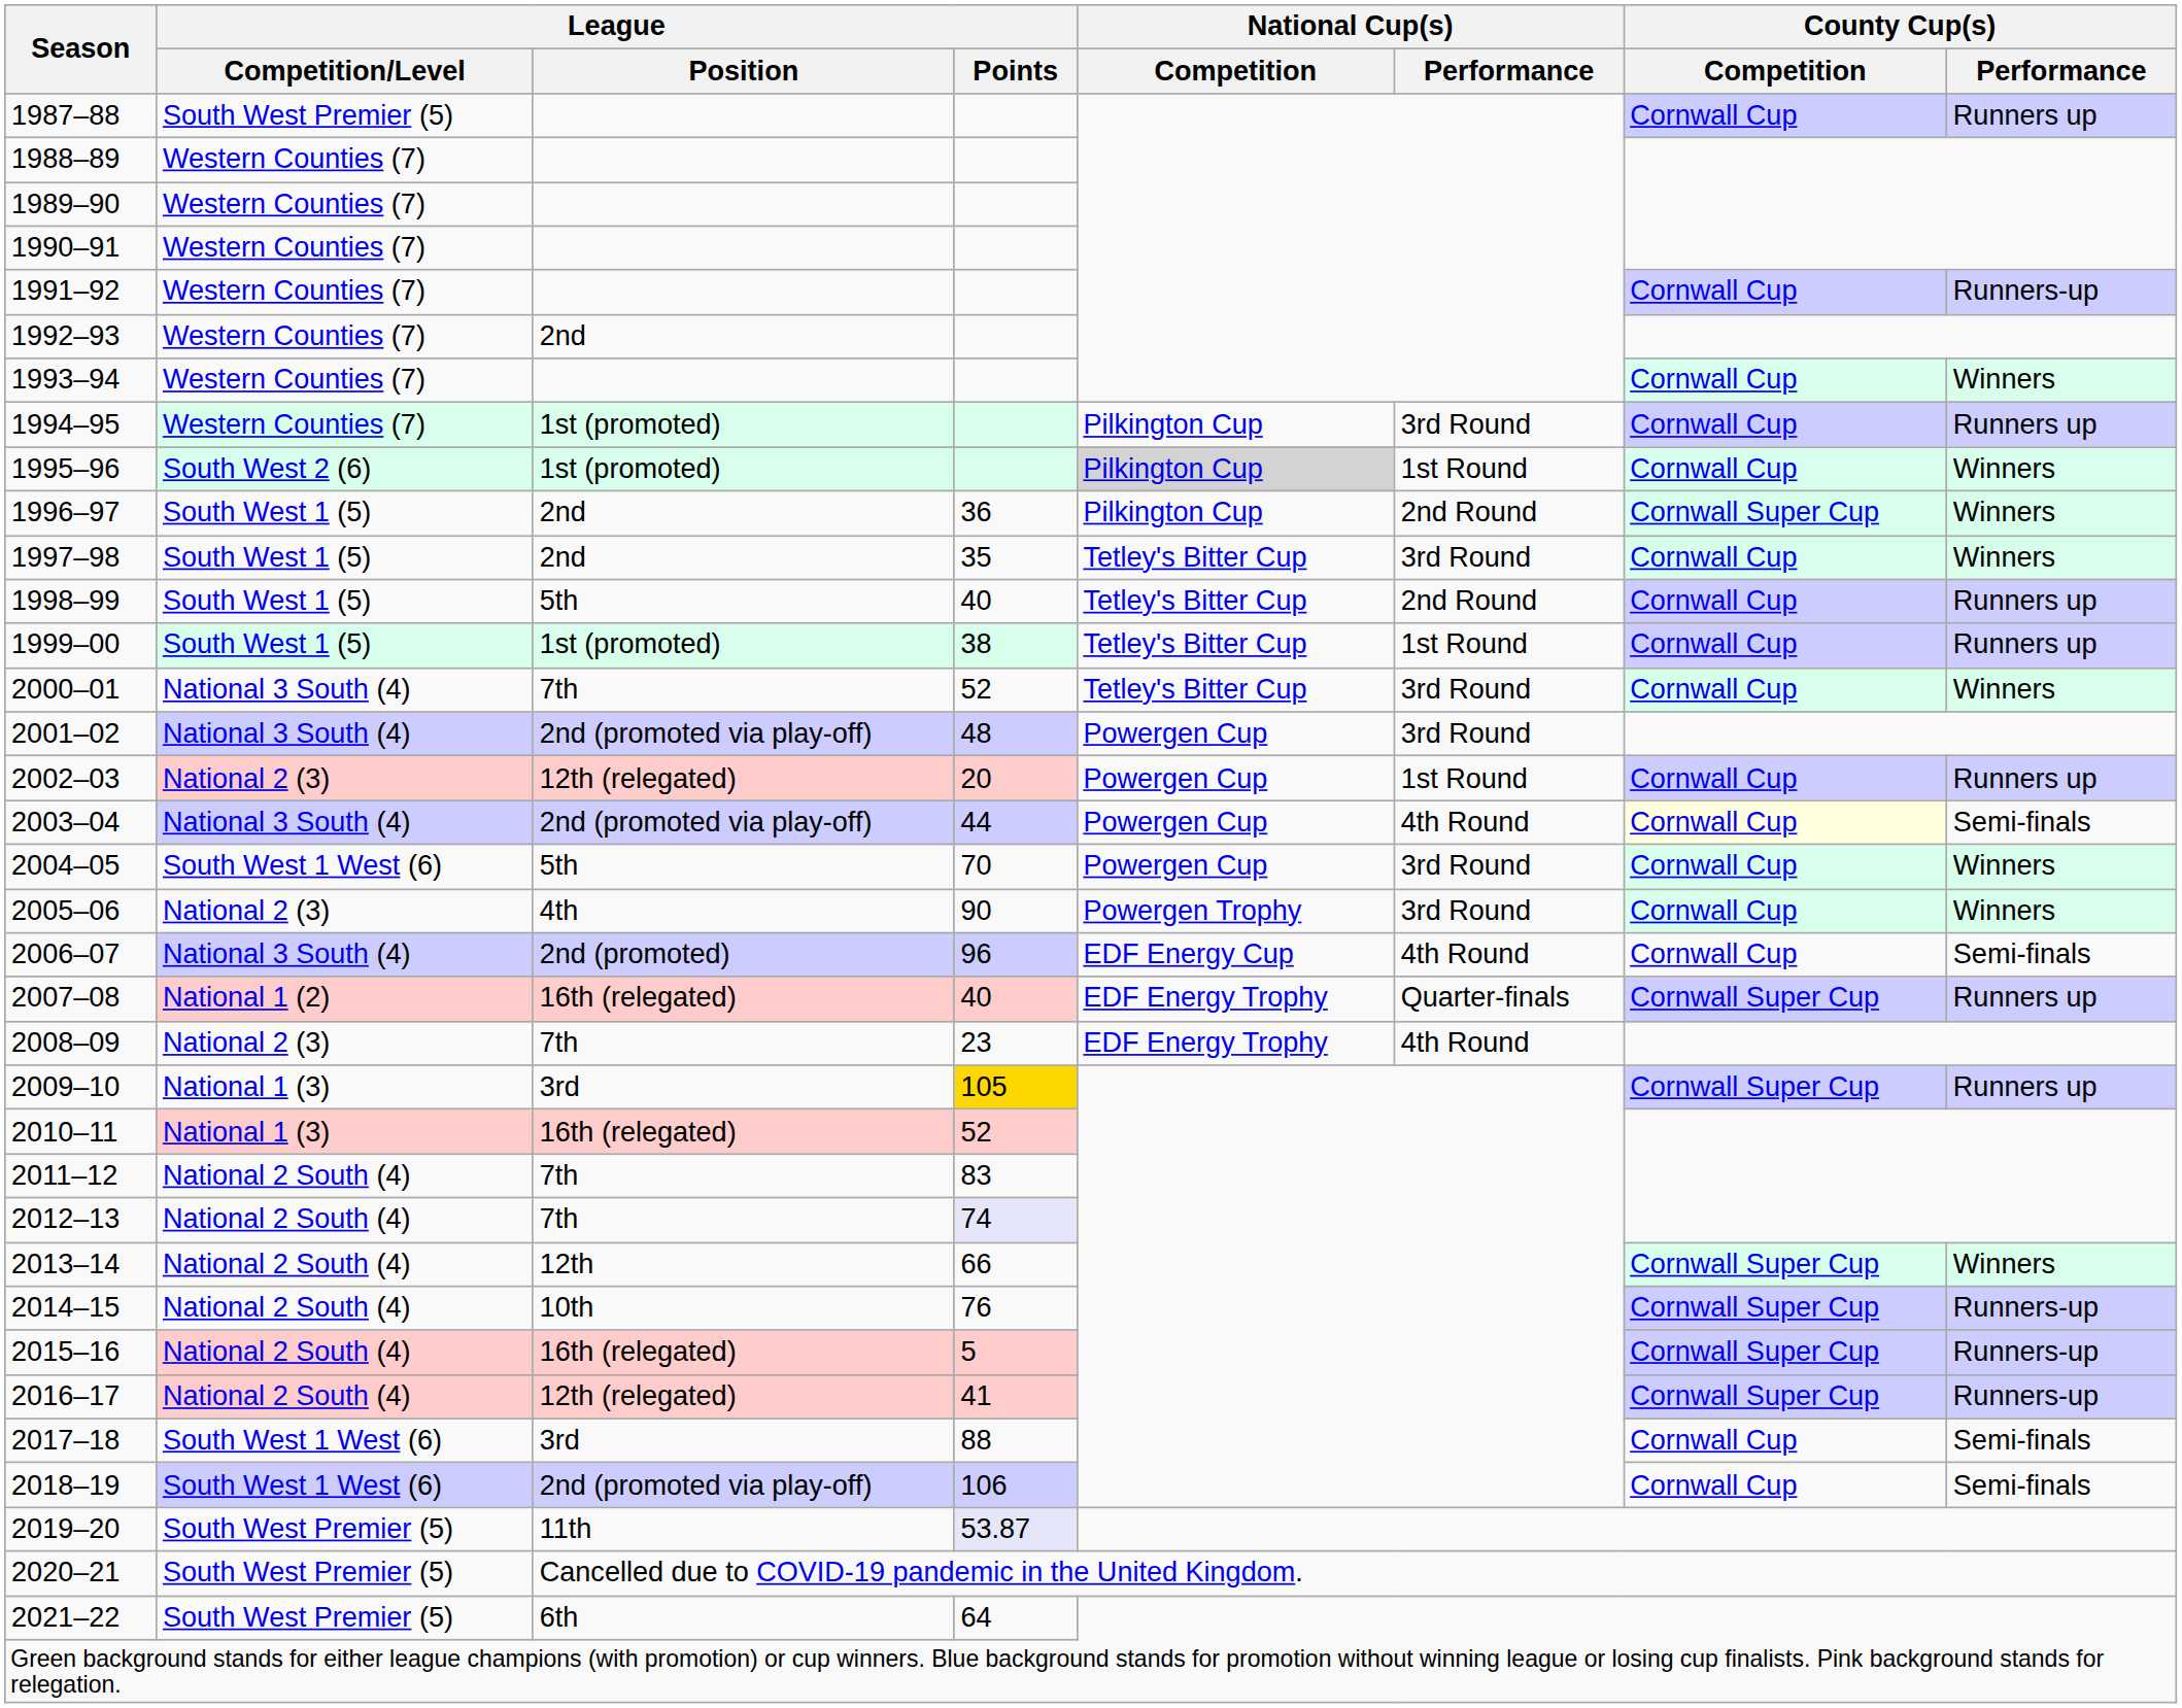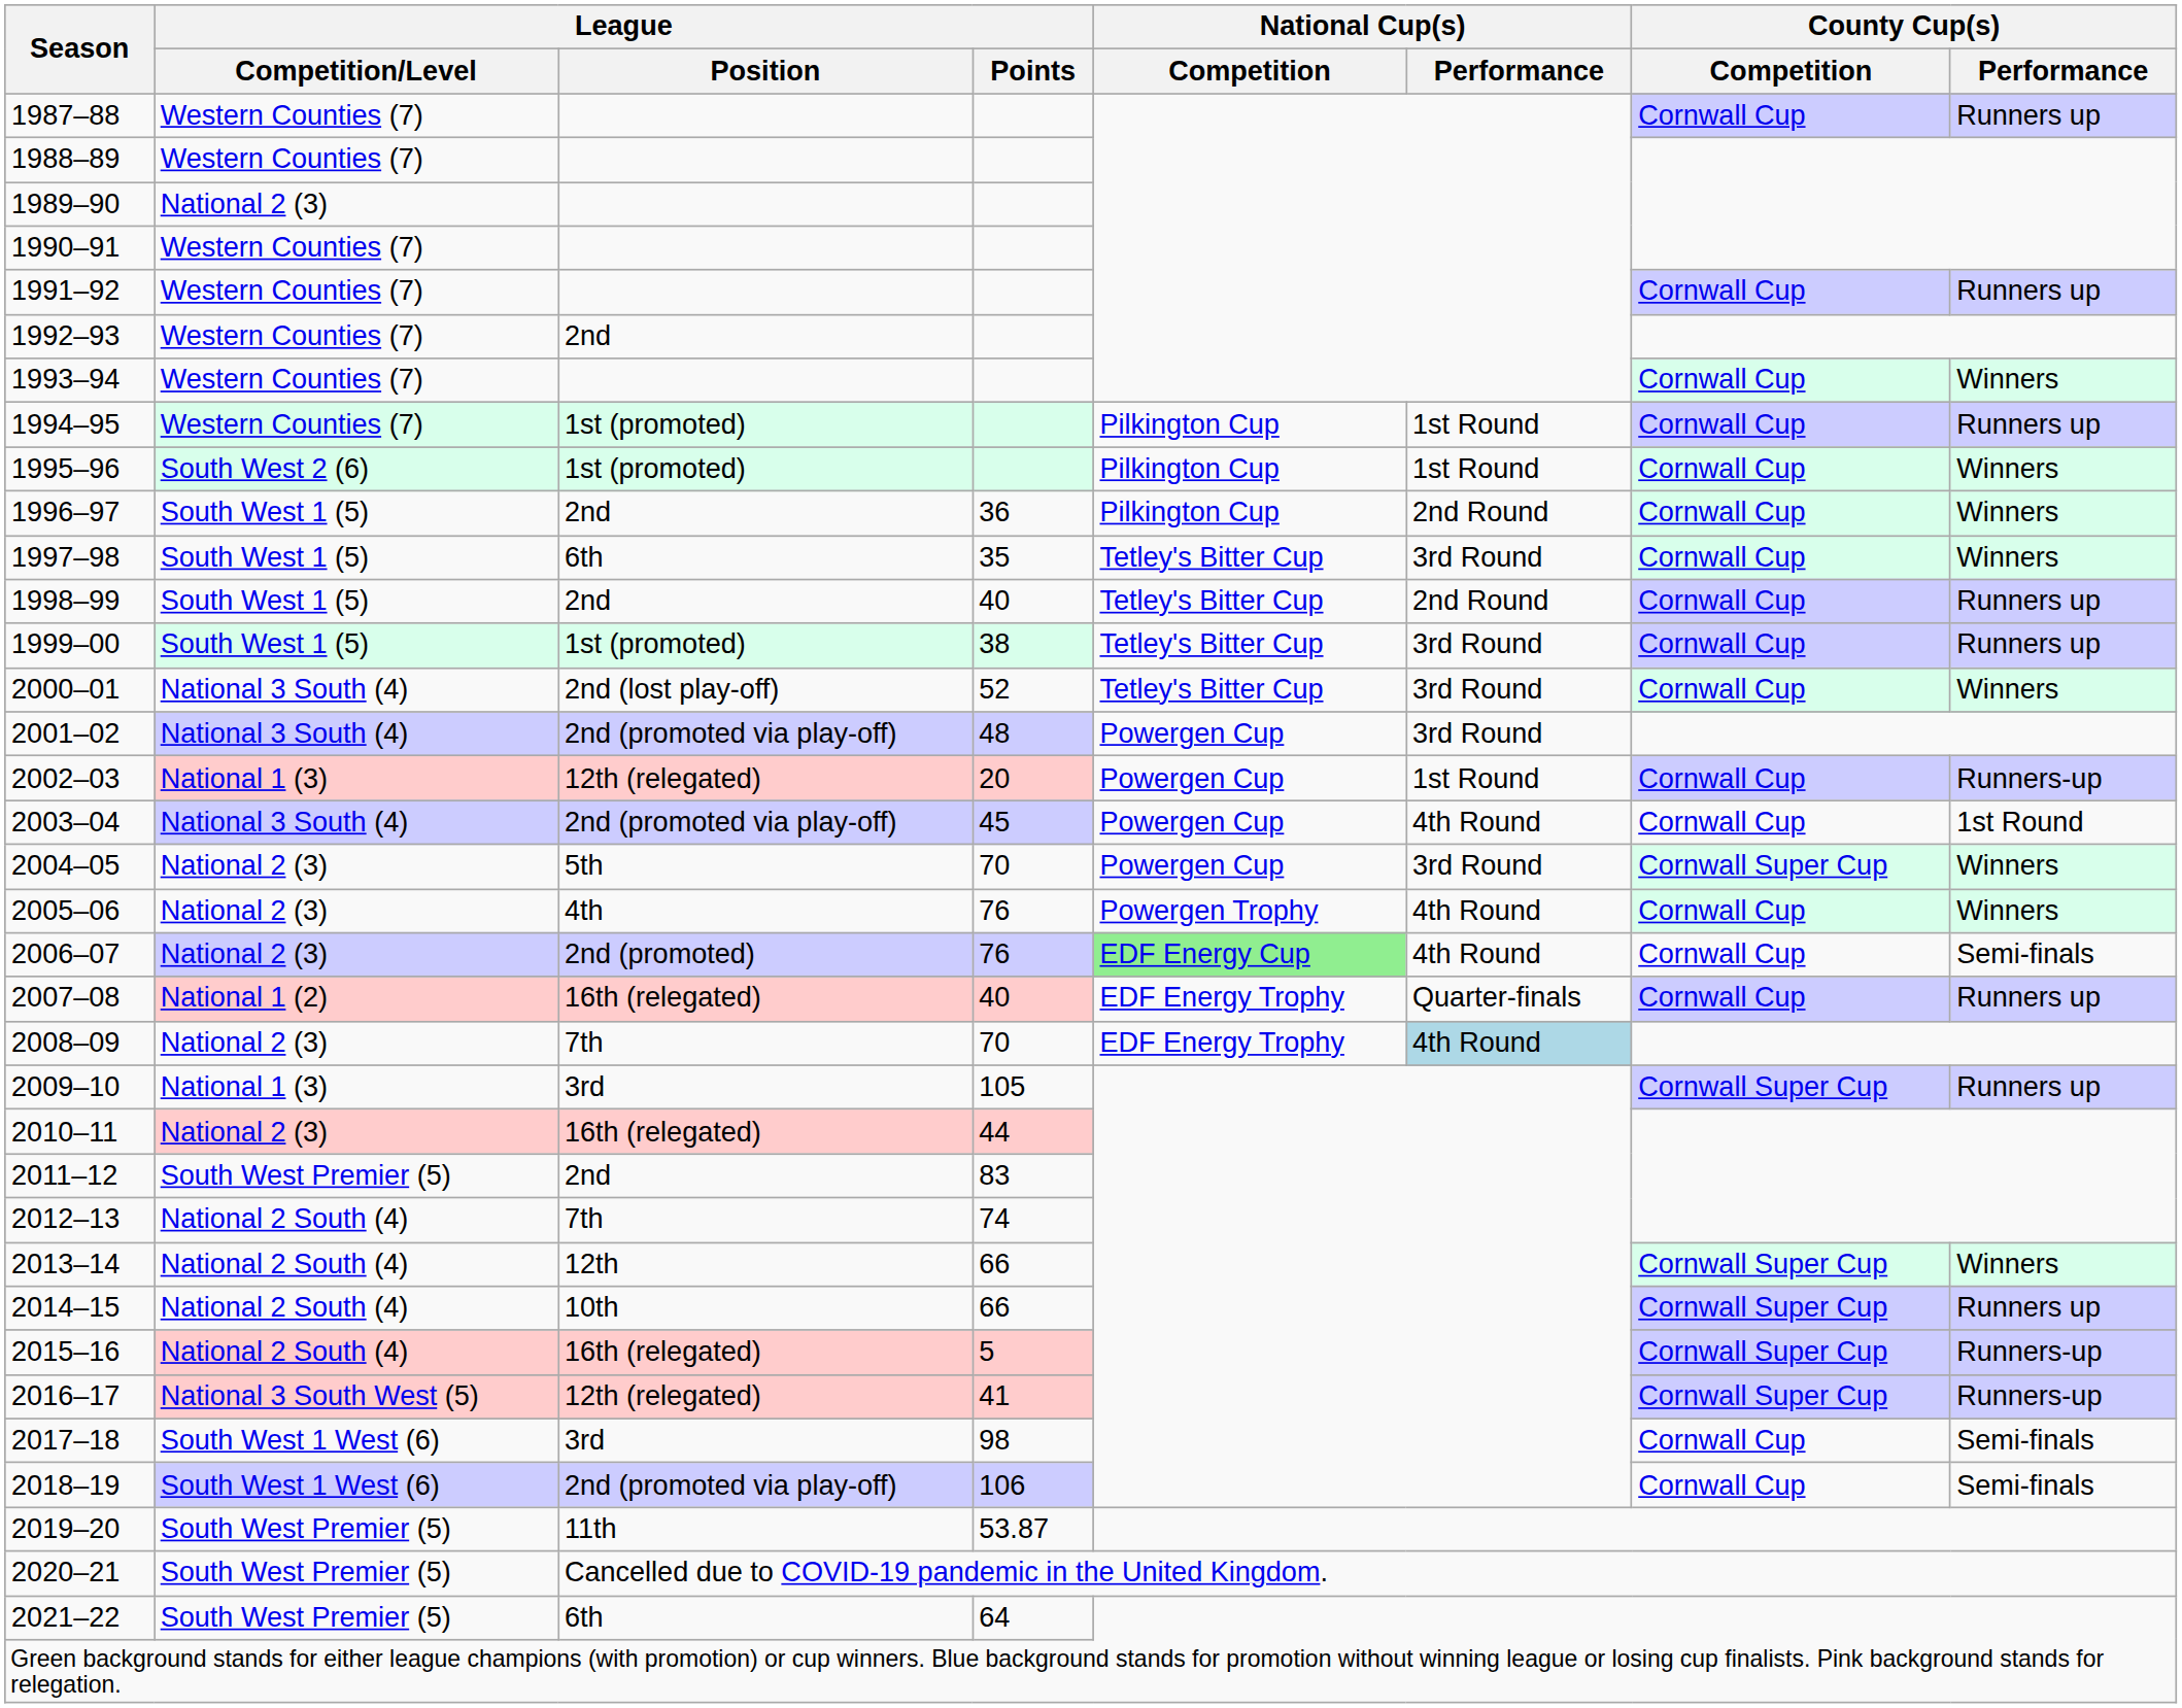1987–88 | League / Competition/Level: South West Premier (5) -> Western Counties (7)
1989–90 | League / Competition/Level: Western Counties (7) -> National 2 (3)
1991–92 | County Cup(s) / Performance: Runners-up -> Runners up
1994–95 | National Cup(s) / Performance: 3rd Round -> 1st Round
1995–96 | National Cup(s) / Competition: lightgrey background -> no background
1996–97 | County Cup(s) / Competition: Cornwall Super Cup -> Cornwall Cup
1997–98 | League / Position: 2nd -> 6th
1998–99 | League / Position: 5th -> 2nd
1999–00 | National Cup(s) / Performance: 1st Round -> 3rd Round
2000–01 | League / Position: 7th -> 2nd (lost play-off)
2002–03 | League / Competition/Level: National 2 (3) -> National 1 (3)
2002–03 | County Cup(s) / Performance: Runners up -> Runners-up
2003–04 | League / Points: 44 -> 45
2003–04 | County Cup(s) / Competition: lightyellow background -> no background
2003–04 | County Cup(s) / Performance: Semi-finals -> 1st Round
2004–05 | League / Competition/Level: South West 1 West (6) -> National 2 (3)
2004–05 | County Cup(s) / Competition: Cornwall Cup -> Cornwall Super Cup
2005–06 | League / Points: 90 -> 76
2005–06 | National Cup(s) / Performance: 3rd Round -> 4th Round
2006–07 | League / Competition/Level: National 3 South (4) -> National 2 (3)
2006–07 | League / Points: 96 -> 76
2006–07 | National Cup(s) / Competition: no background -> lightgreen background
2007–08 | County Cup(s) / Competition: Cornwall Super Cup -> Cornwall Cup
2008–09 | League / Points: 23 -> 70
2008–09 | National Cup(s) / Performance: no background -> lightblue background
2009–10 | League / Points: gold background -> no background
2010–11 | League / Competition/Level: National 1 (3) -> National 2 (3)
2010–11 | League / Points: 52 -> 44
2011–12 | League / Competition/Level: National 2 South (4) -> South West Premier (5)
2011–12 | League / Position: 7th -> 2nd
2012–13 | League / Points: lavender background -> no background
2014–15 | League / Points: 76 -> 66
2014–15 | County Cup(s) / Performance: Runners-up -> Runners up
2016–17 | League / Competition/Level: National 2 South (4) -> National 3 South West (5)
2017–18 | League / Points: 88 -> 98
2019–20 | League / Points: lavender background -> no background
